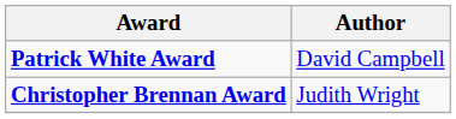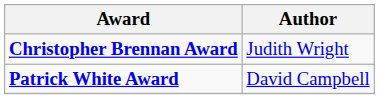rows swapped: Christopher Brennan Award <-> Patrick White Award
